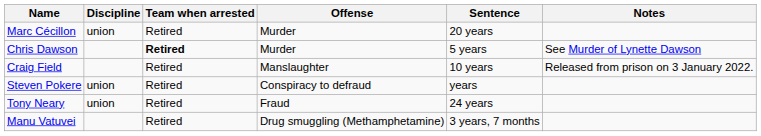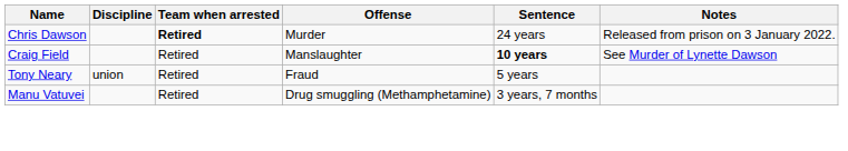- row: Marc Cécillon | union | Retired | Murder | 20 years
Chris Dawson | Sentence: 5 years -> 24 years
Chris Dawson | Notes: See Murder of Lynette Dawson -> Released from prison on 3 January 2022.
Craig Field | Sentence: normal -> bold
Craig Field | Notes: Released from prison on 3 January 2022. -> See Murder of Lynette Dawson
- row: Steven Pokere | union | Retired | Conspiracy to defraud | years
Tony Neary | Sentence: 24 years -> 5 years
